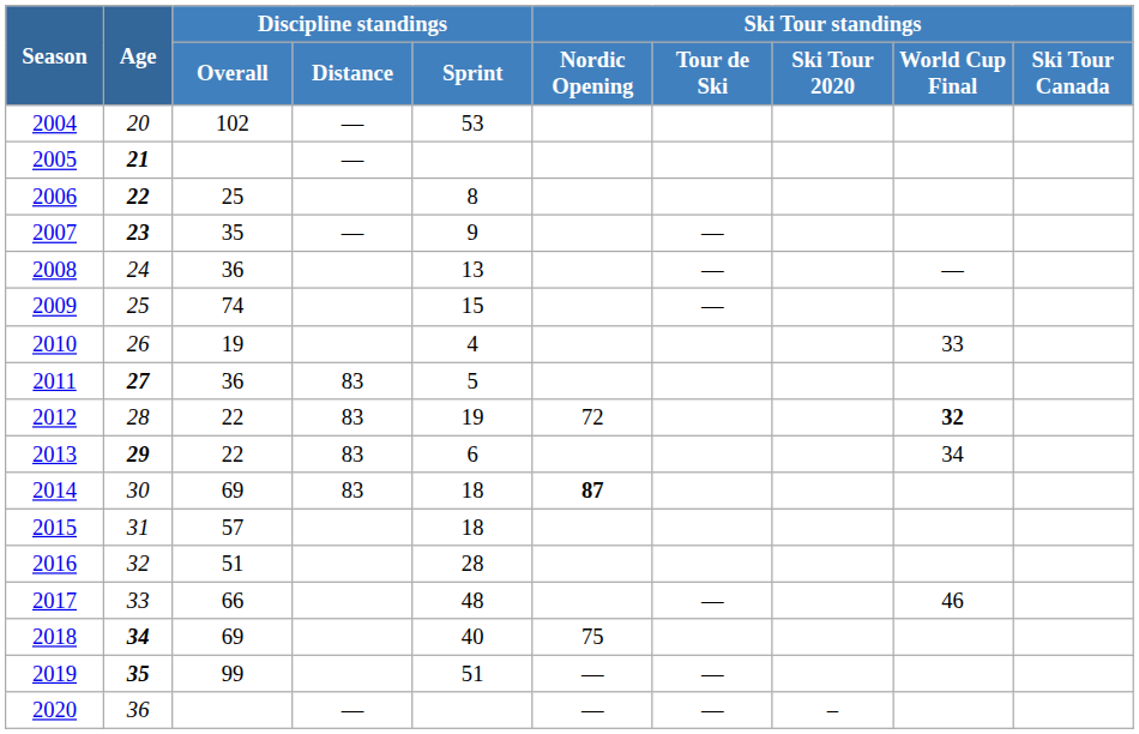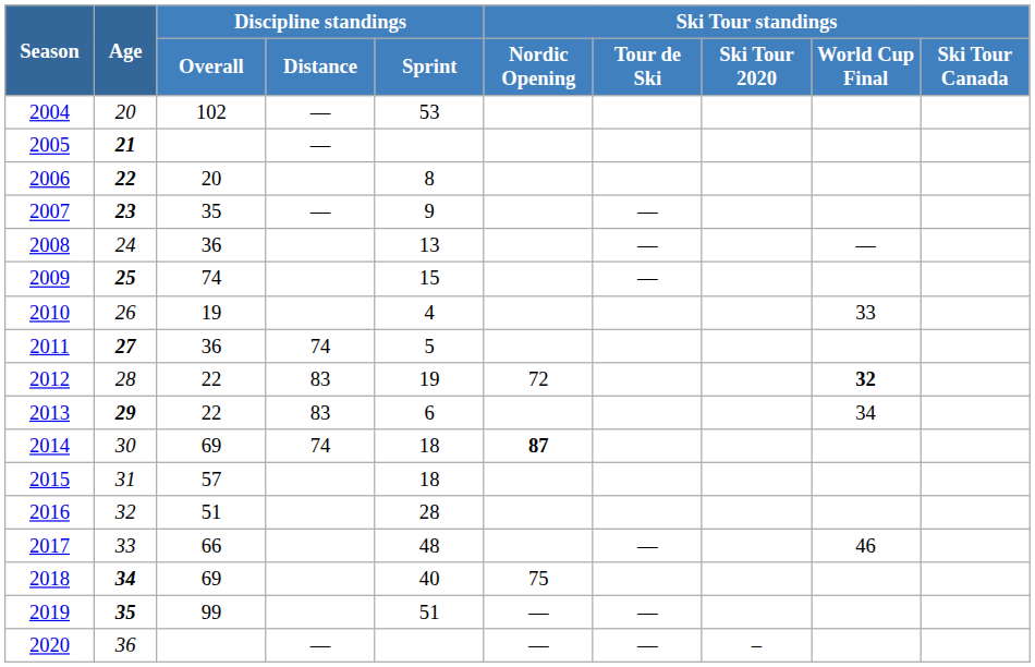2006 | Discipline standings / Overall: 25 -> 20
2009 | Age: normal -> bold
2011 | Discipline standings / Distance: 83 -> 74
2014 | Discipline standings / Distance: 83 -> 74
